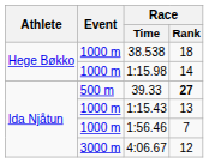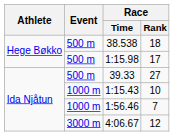38.538 | Event: 1000 m -> 500 m
1:15.98 | Event: 1000 m -> 500 m
1:15.98 | Race / Rank: 14 -> 17
39.33 | Race / Rank: bold -> normal
1:15.43 | Race / Rank: 13 -> 10
